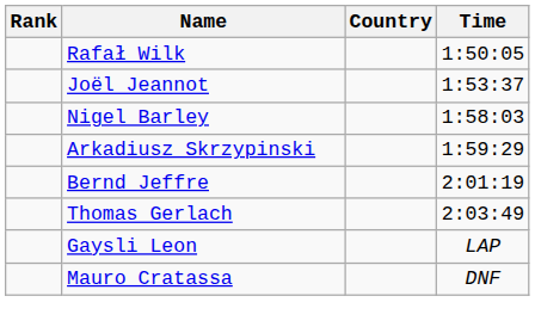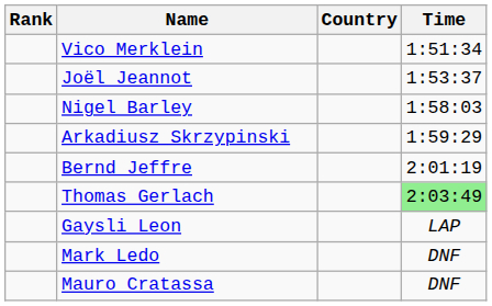- row: Rafał Wilk | 1:50:05
+ row: Vico Merklein | 1:51:34
Thomas Gerlach | Time: no background -> lightgreen background
+ row: Mark Ledo | DNF
